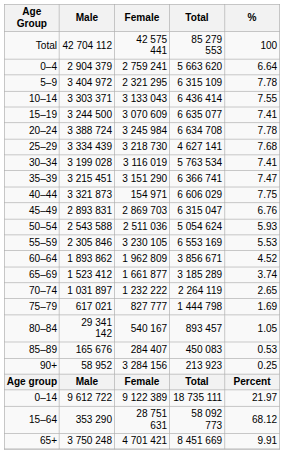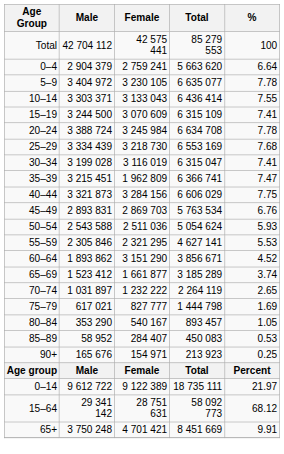5–9 | Female: 2 321 295 -> 3 230 105
5–9 | Total: 6 315 109 -> 6 635 077
15–19 | Total: 6 635 077 -> 6 315 109
25–29 | Total: 4 627 141 -> 6 553 169
30–34 | Total: 5 763 534 -> 6 315 047
35–39 | Female: 3 151 290 -> 1 962 809
40–44 | Female: 154 971 -> 3 284 156
45–49 | Total: 6 315 047 -> 5 763 534
55–59 | Female: 3 230 105 -> 2 321 295
55–59 | Total: 6 553 169 -> 4 627 141
60–64 | Female: 1 962 809 -> 3 151 290
80–84 | Male: 29 341 142 -> 353 290
85–89 | Male: 165 676 -> 58 952
90+ | Male: 58 952 -> 165 676
90+ | Female: 3 284 156 -> 154 971
15–64 | Male: 353 290 -> 29 341 142
